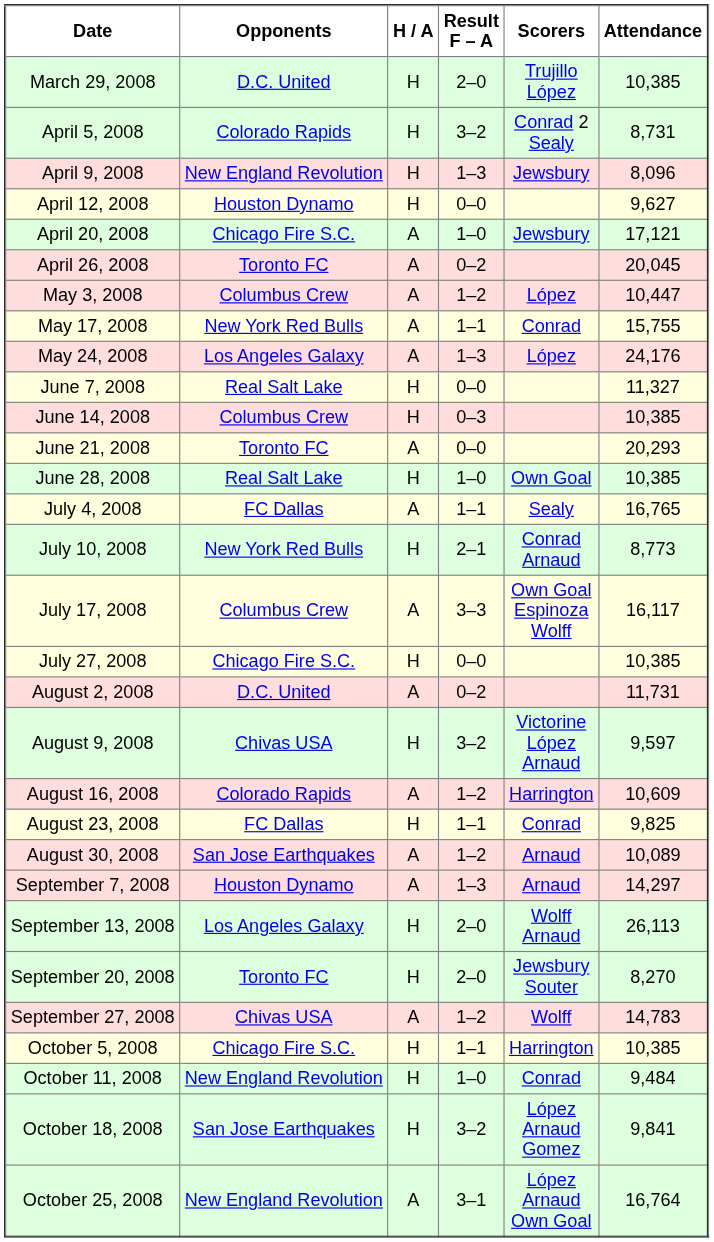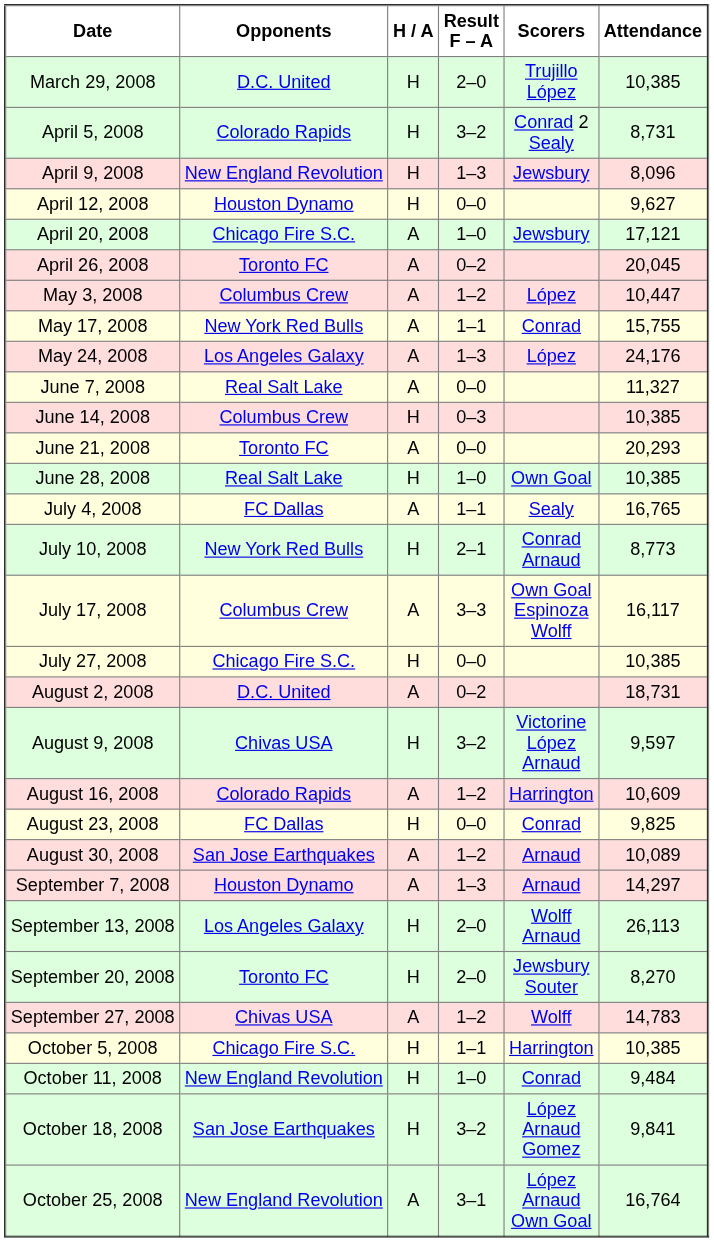June 7, 2008 | H / A: H -> A
August 2, 2008 | Attendance: 11,731 -> 18,731
August 23, 2008 | Result F – A: 1–1 -> 0–0
